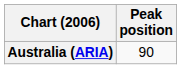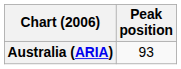Australia (ARIA) | Peak position: 90 -> 93
